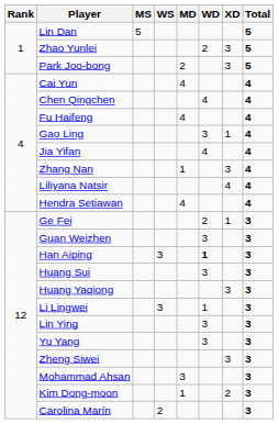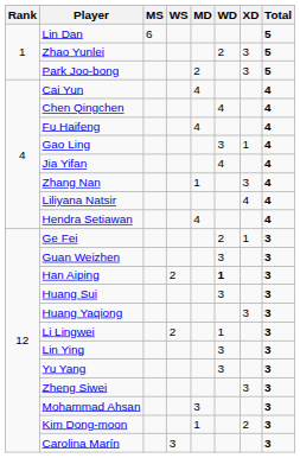Lin Dan | MS: 5 -> 6
Han Aiping | WS: 3 -> 2
Li Lingwei | WS: 3 -> 2
Carolina Marín | WS: 2 -> 3
